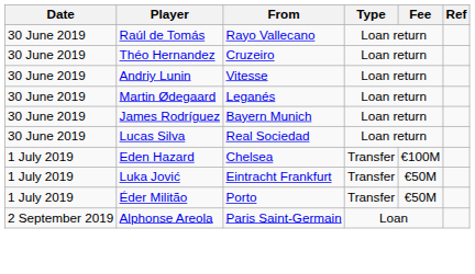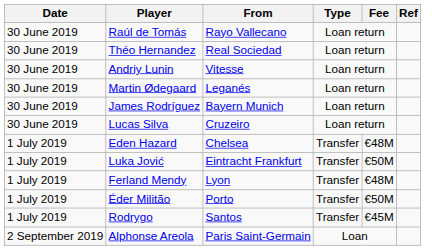Théo Hernandez | From: Cruzeiro -> Real Sociedad
Lucas Silva | From: Real Sociedad -> Cruzeiro
Eden Hazard | Fee: €100M -> €48M
+ row: 1 July 2019 | Ferland Mendy | Lyon | Transfer | €48M
+ row: 1 July 2019 | Rodrygo | Santos | Transfer | €45M
